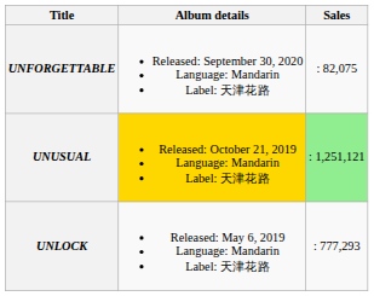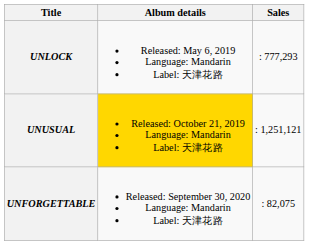rows swapped: UNLOCK <-> UNFORGETTABLE
UNUSUAL | Sales: lightgreen background -> no background
